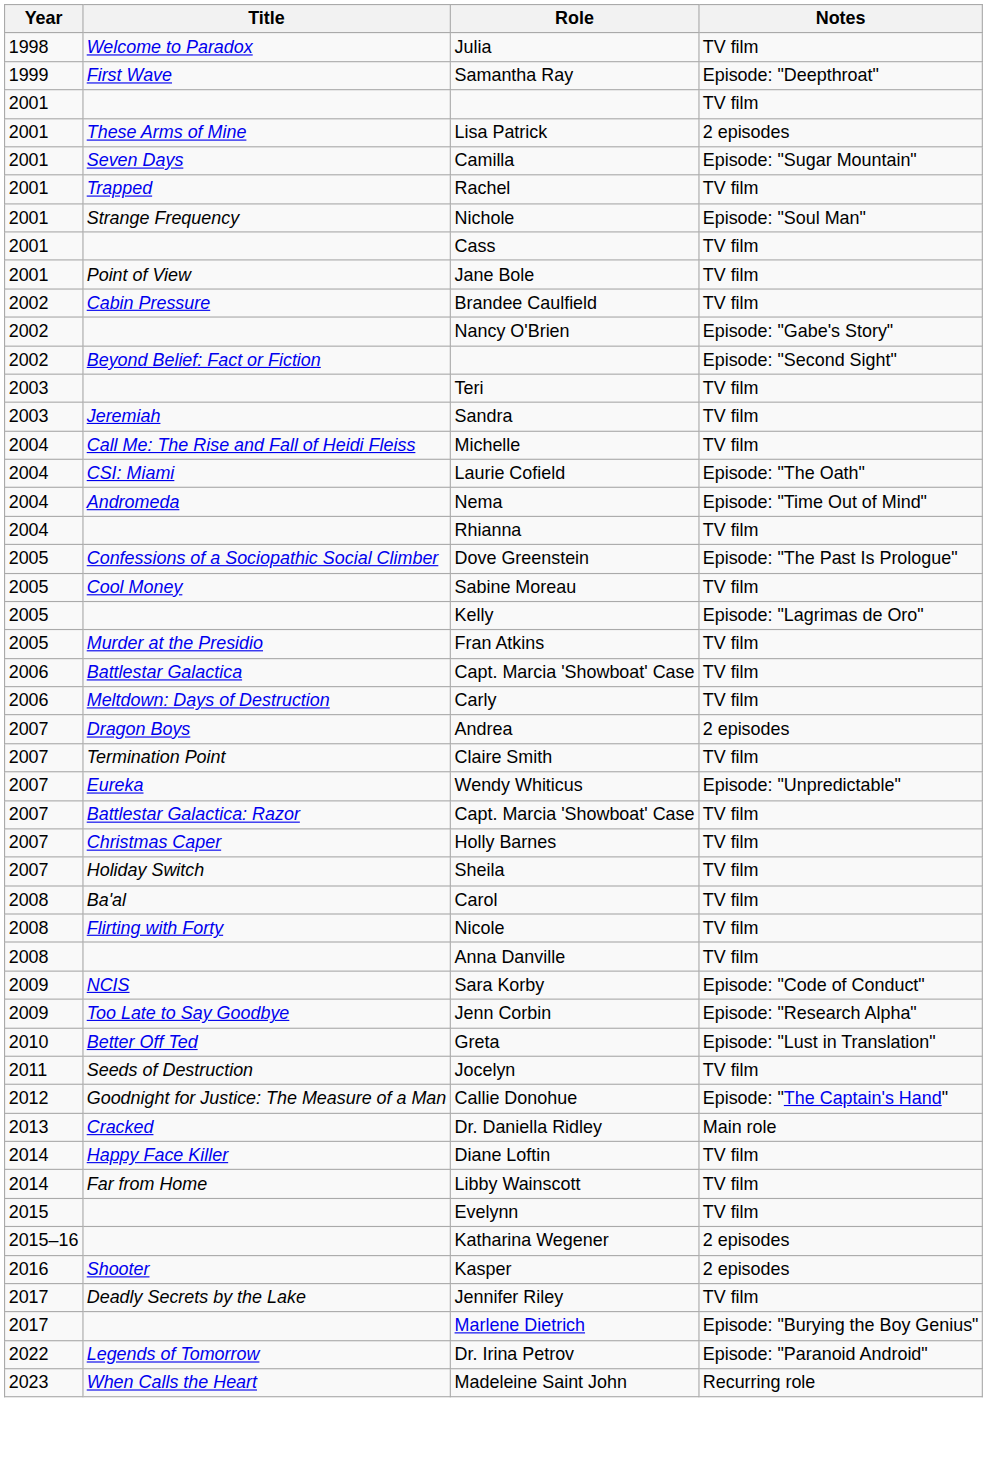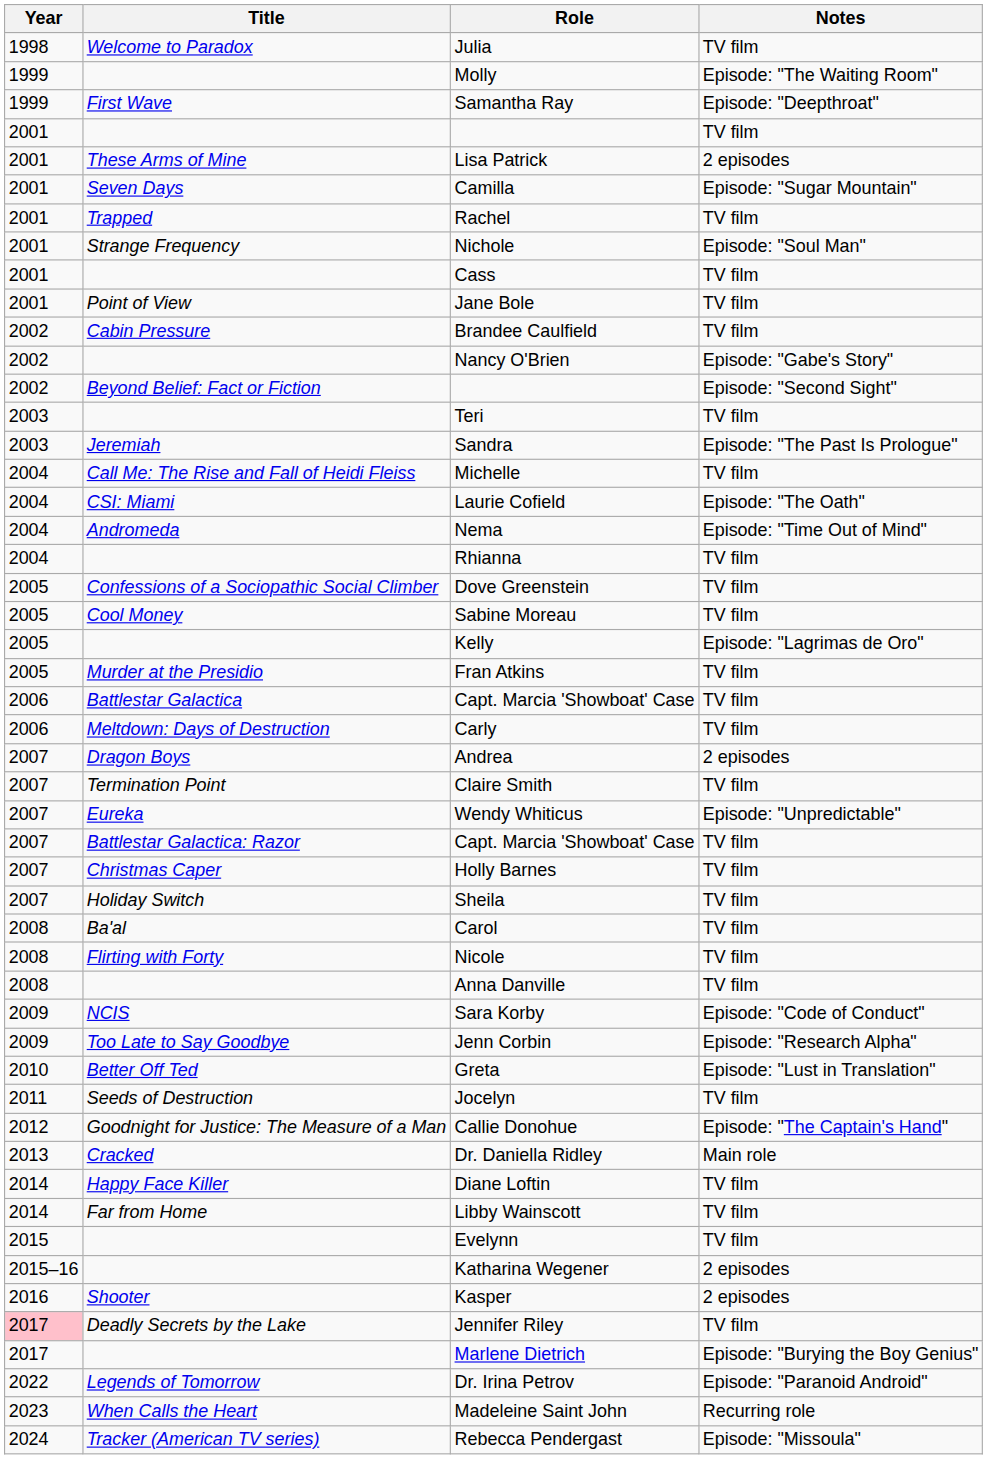+ row: 1999 | Molly | Episode: "The Waiting Room"
Sandra | Notes: TV film -> Episode: "The Past Is Prologue"
Dove Greenstein | Notes: Episode: "The Past Is Prologue" -> TV film
Jennifer Riley | Year: no background -> pink background
+ row: 2024 | Tracker (American TV series) | Rebecca Pendergast | Episode: "Missoula"
